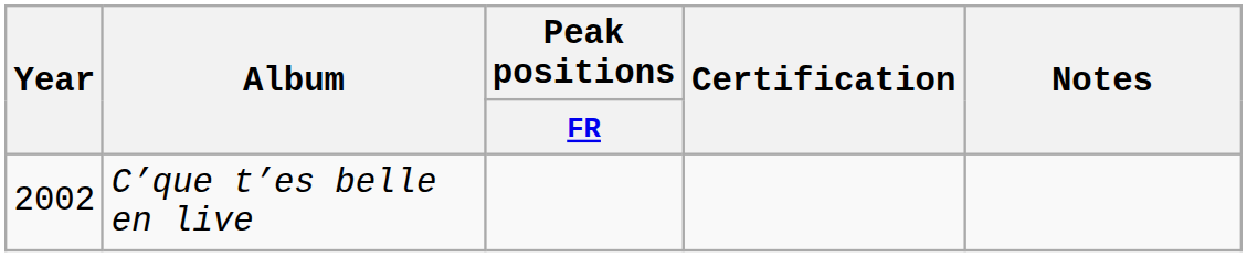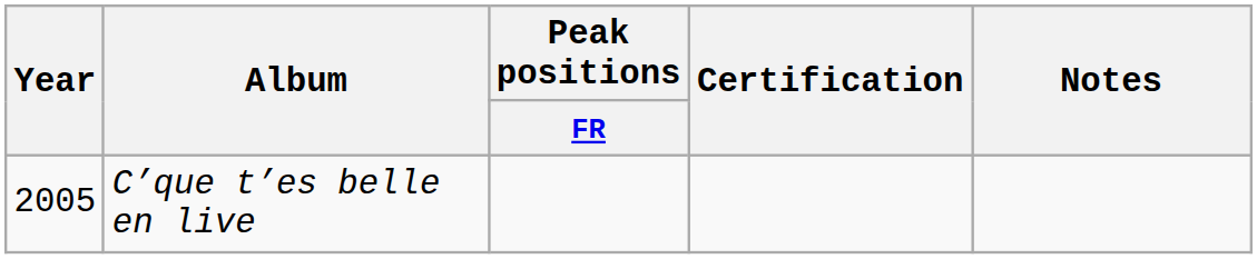C’que t’es belle en live | Year: 2002 -> 2005
